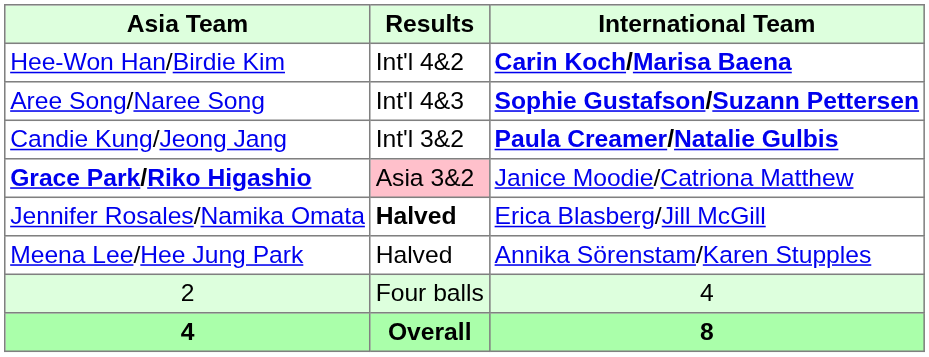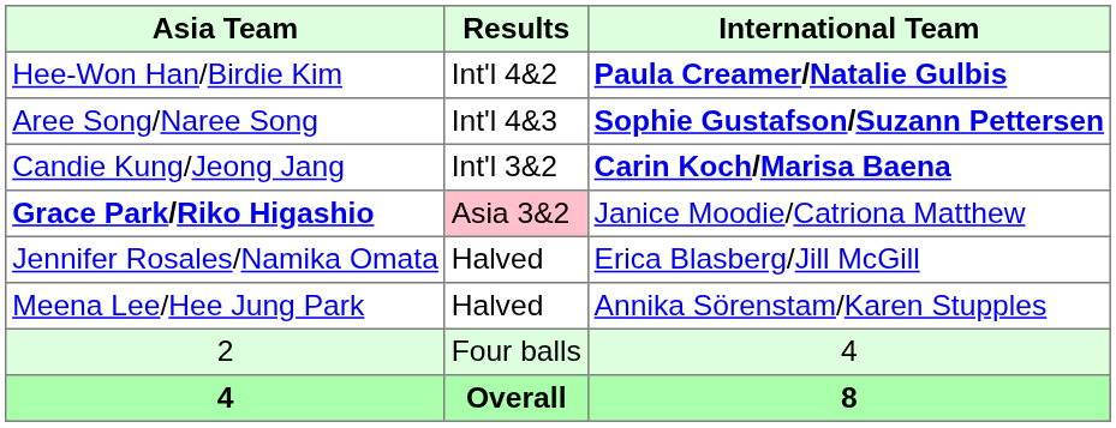Hee-Won Han/Birdie Kim | International Team: Carin Koch/Marisa Baena -> Paula Creamer/Natalie Gulbis
Candie Kung/Jeong Jang | International Team: Paula Creamer/Natalie Gulbis -> Carin Koch/Marisa Baena
Jennifer Rosales/Namika Omata | Results: bold -> normal
